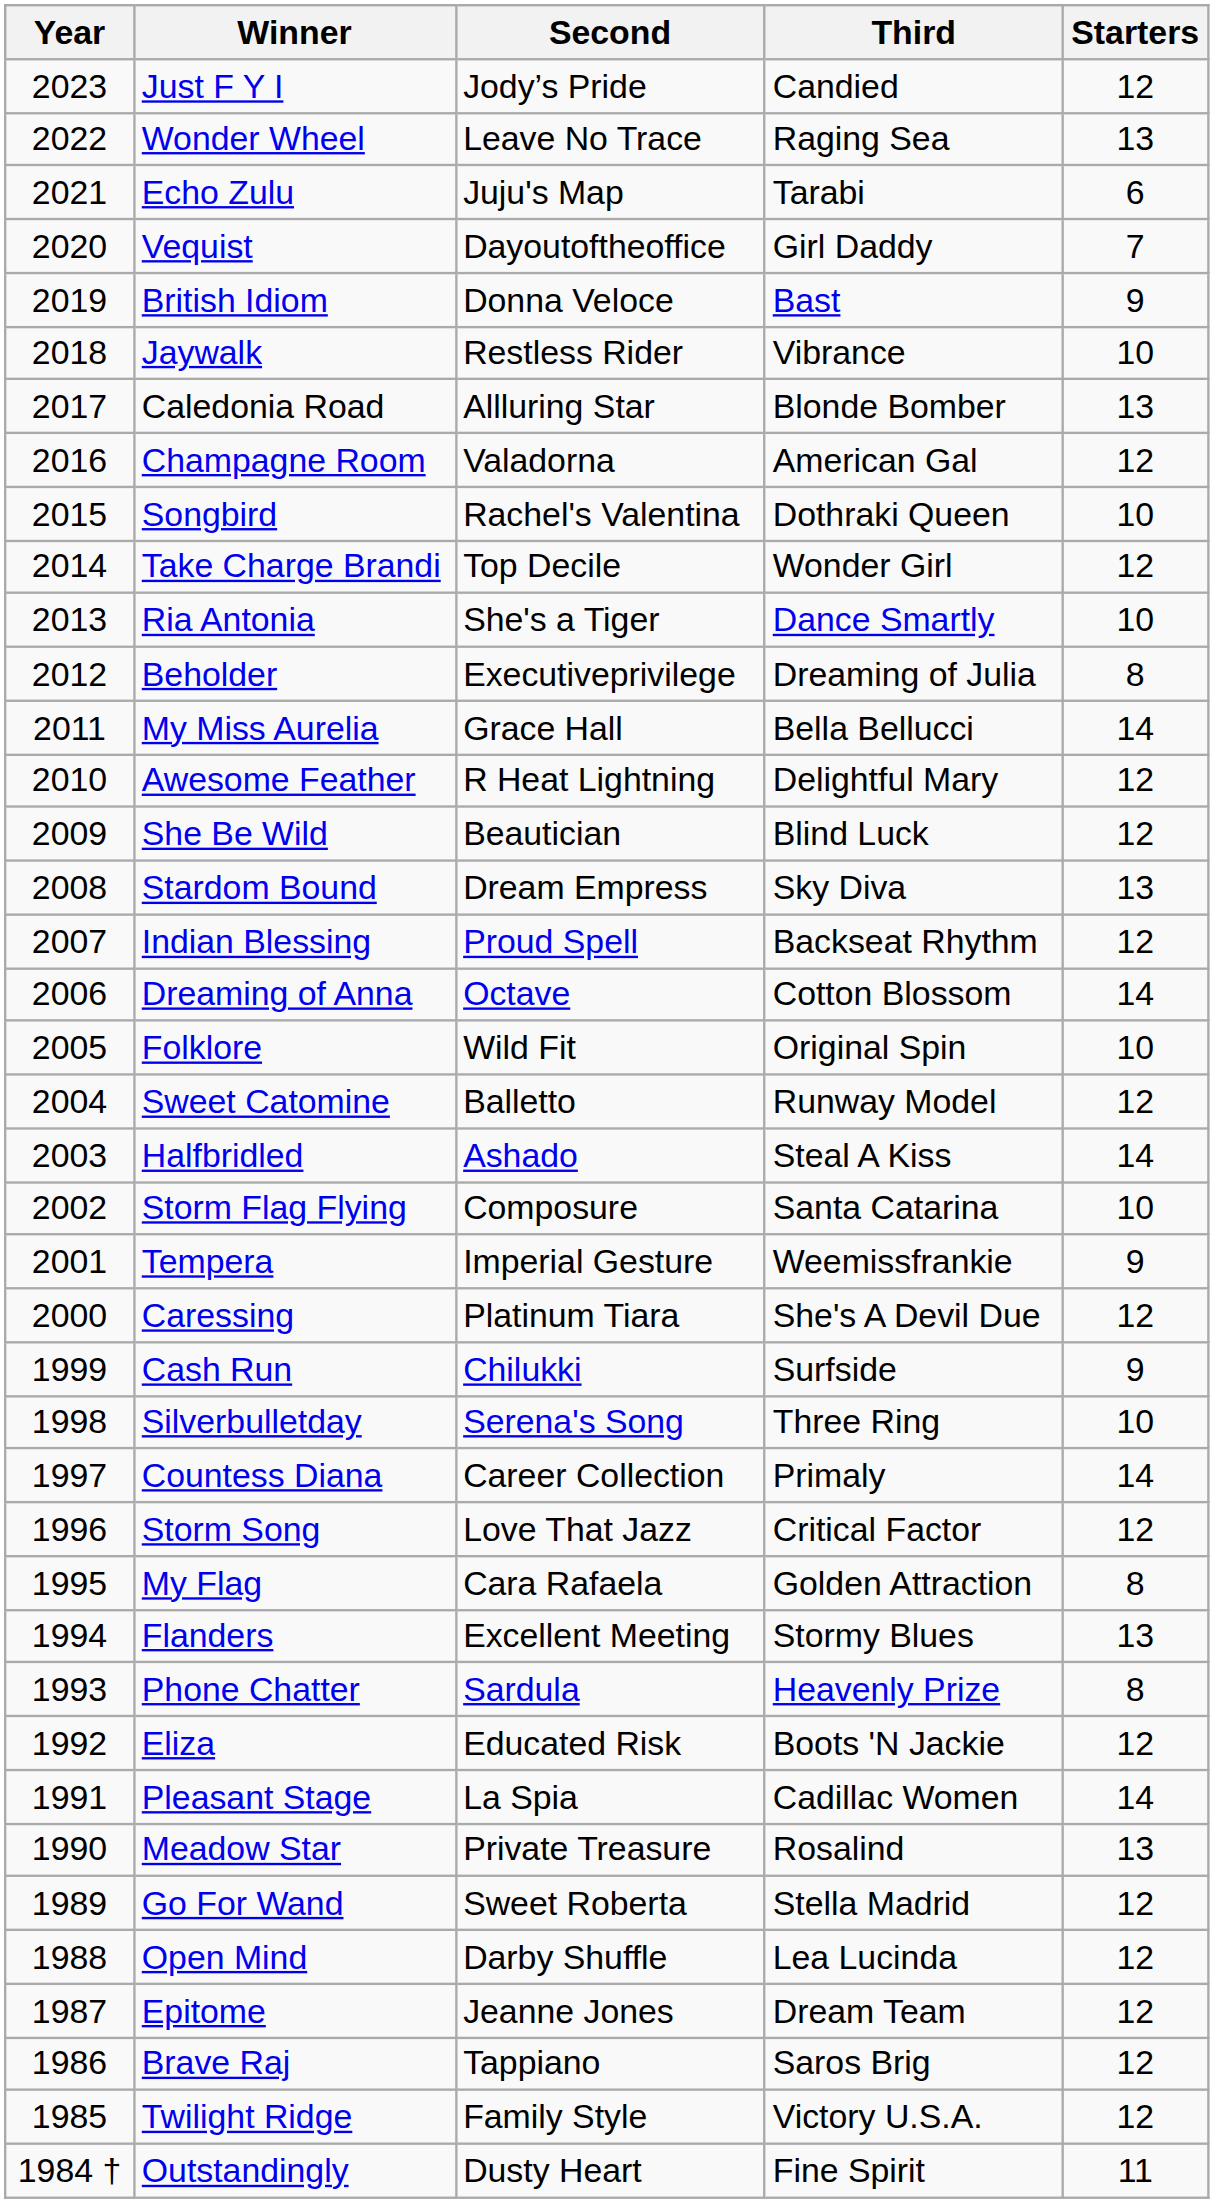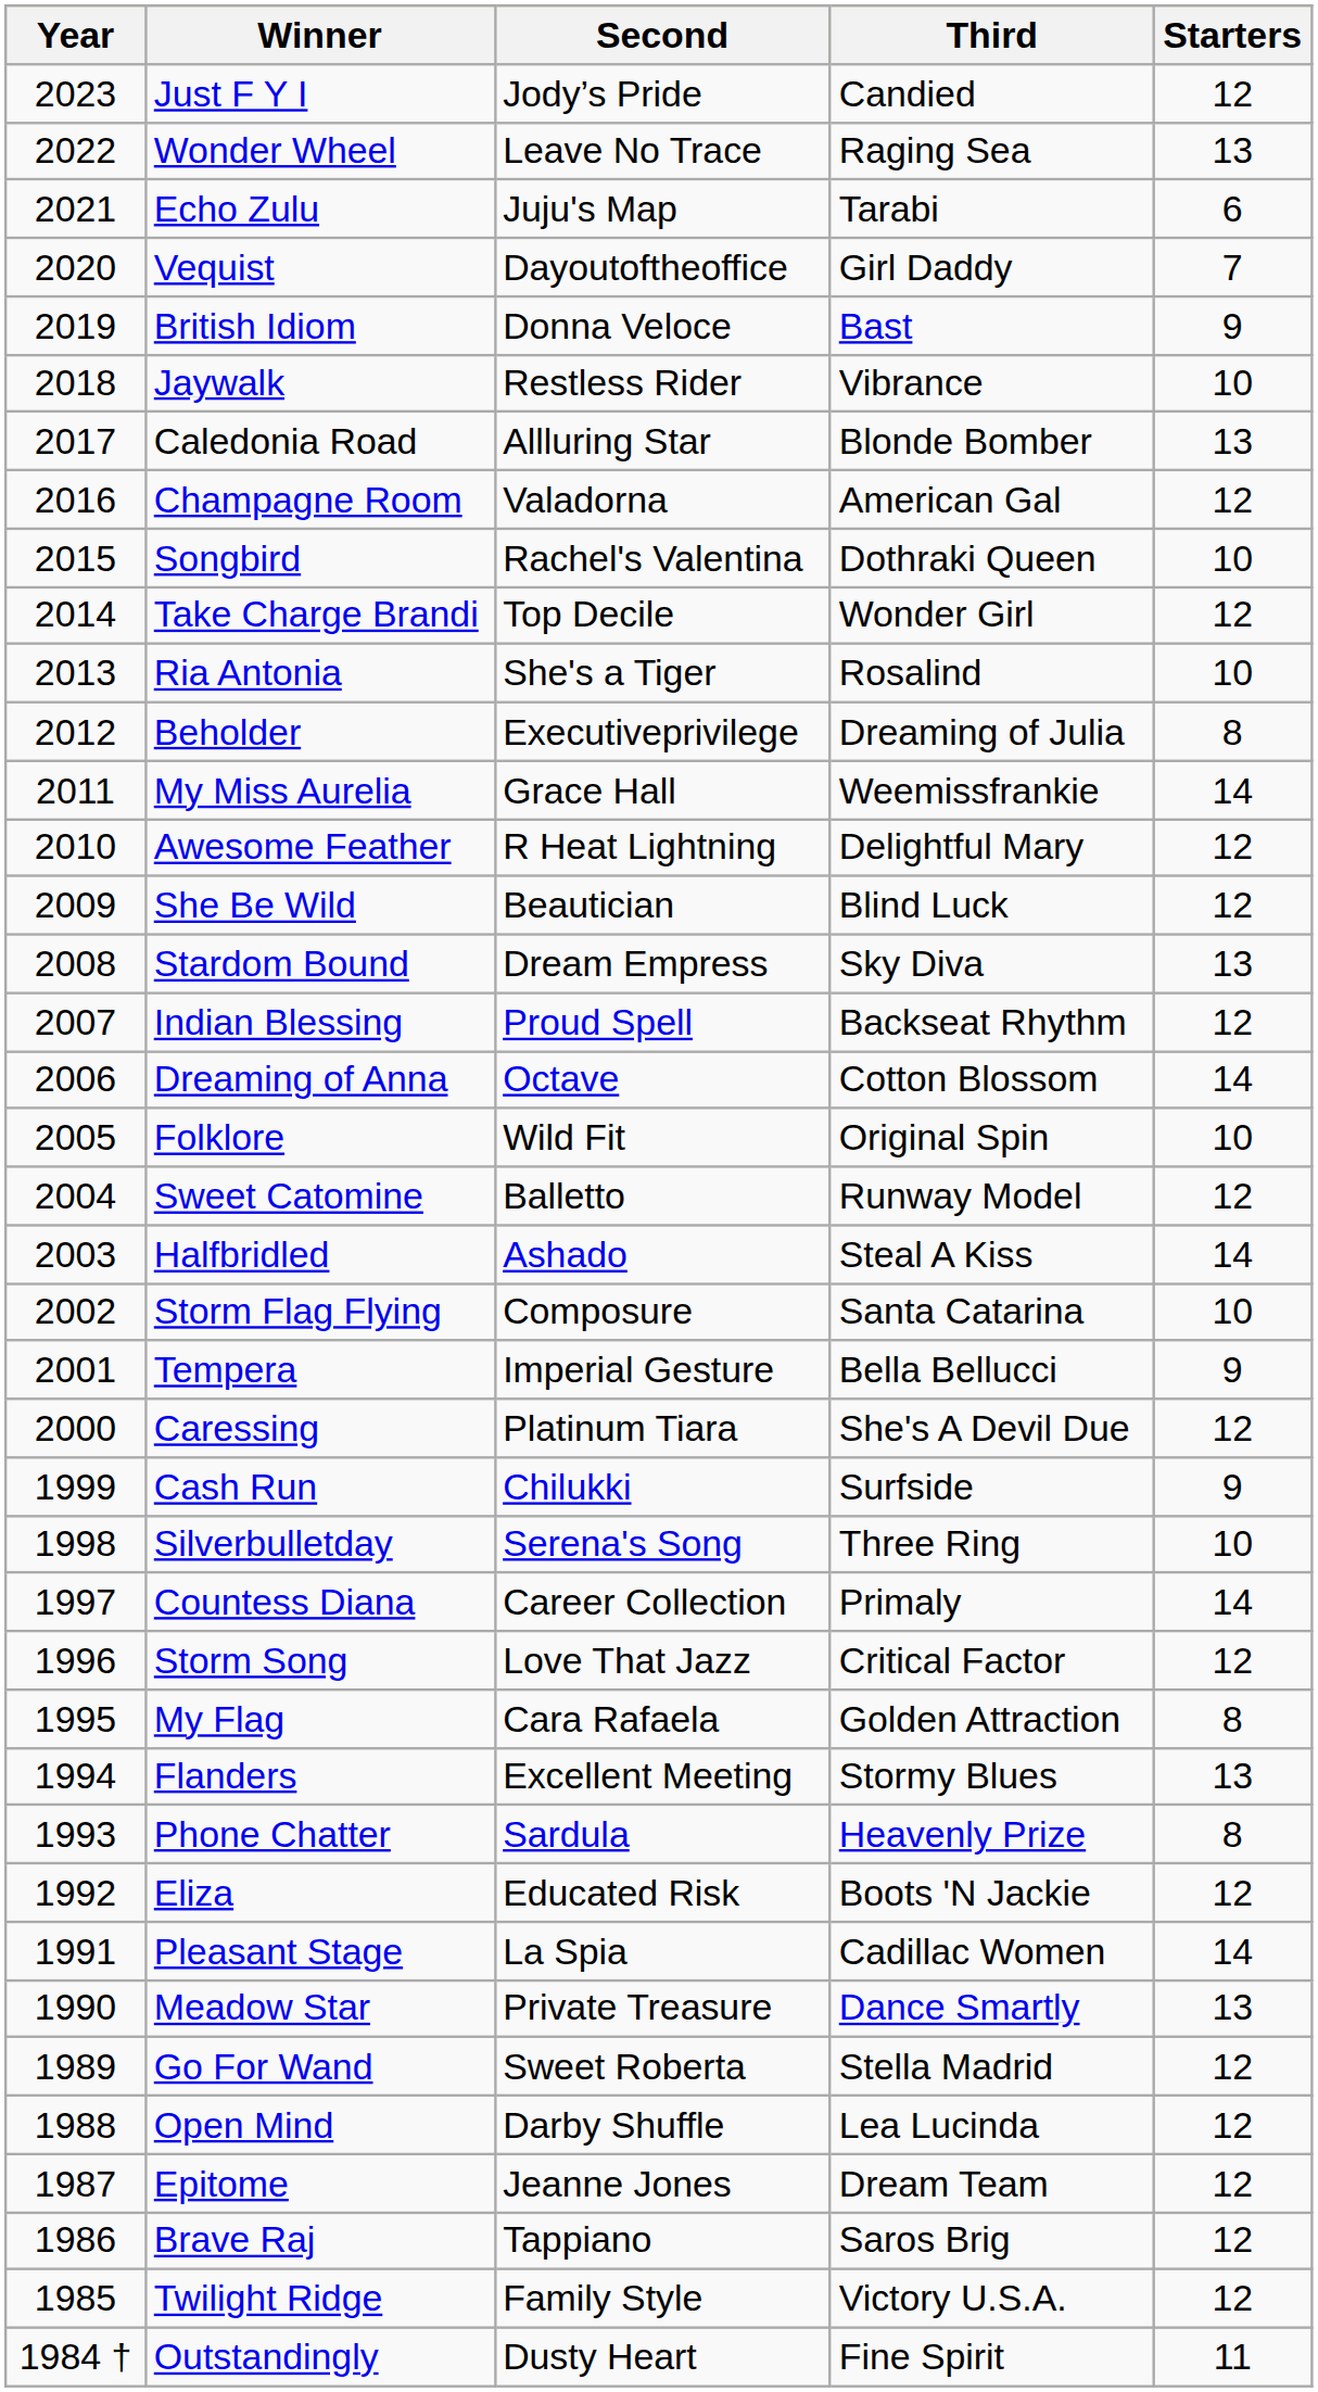Ria Antonia | Third: Dance Smartly -> Rosalind
My Miss Aurelia | Third: Bella Bellucci -> Weemissfrankie
Tempera | Third: Weemissfrankie -> Bella Bellucci
Meadow Star | Third: Rosalind -> Dance Smartly
